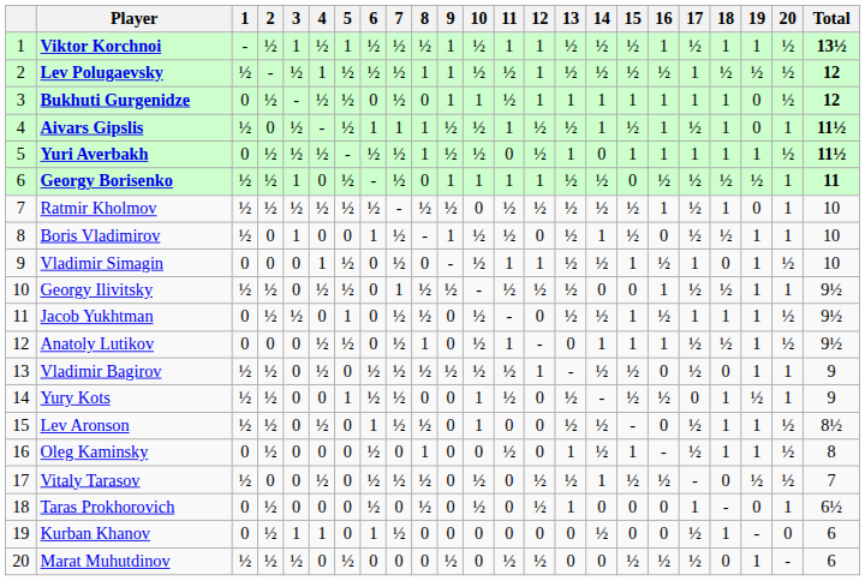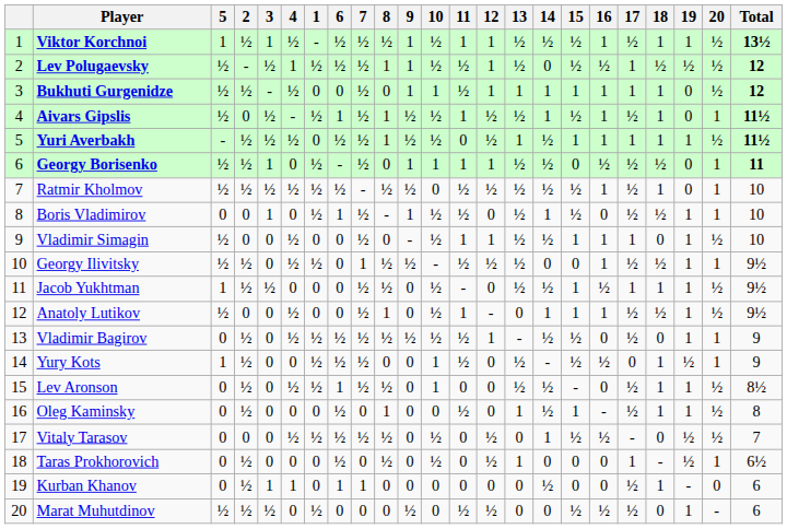columns swapped: 1 <-> 5
Lev Polugaevsky | 14: ½ -> 0
Aivars Gipslis | 7: 1 -> ½
Yuri Averbakh | 14: 0 -> ½
Georgy Borisenko | 19: ½ -> 0
Vladimir Simagin | 4: 1 -> ½
Vladimir Simagin | 16: ½ -> 1
Vitaly Tarasov | 13: ½ -> 0
Taras Prokhorovich | 19: 0 -> ½
Kurban Khanov | 7: ½ -> 1
